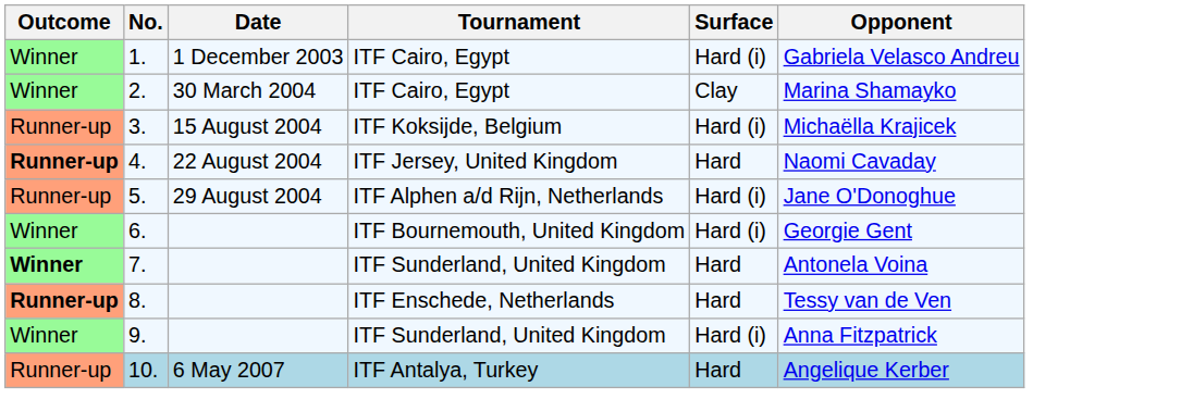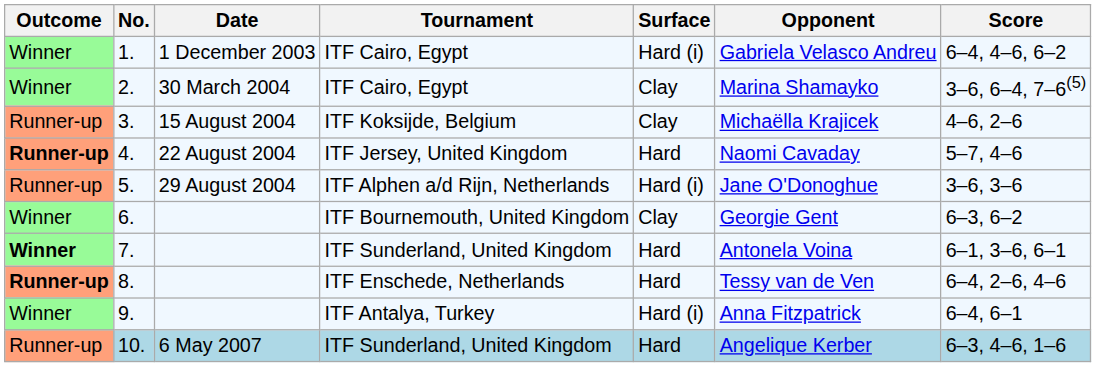+ column: Score | 6–4, 4–6, 6–2 | 3–6, 6–4, 7–6(5) | 4–6, 2–6 | 5–7, 4–6 | 3–6, 3–6 | 6–3, 6–2 | 6–1, 3–6, 6–1 | 6–4, 2–6, 4–6 | 6–4, 6–1 | 6–3, 4–6, 1–6
3. | Surface: Hard (i) -> Clay
6. | Surface: Hard (i) -> Clay
9. | Tournament: ITF Sunderland, United Kingdom -> ITF Antalya, Turkey
10. | Tournament: ITF Antalya, Turkey -> ITF Sunderland, United Kingdom
